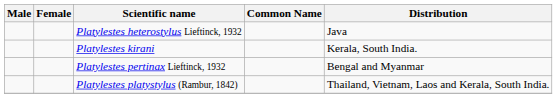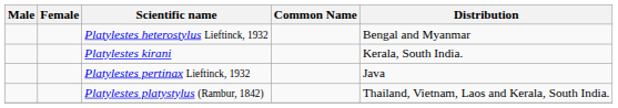Platylestes heterostylus Lieftinck, 1932 | Distribution: Java -> Bengal and Myanmar
Platylestes pertinax Lieftinck, 1932 | Distribution: Bengal and Myanmar -> Java
